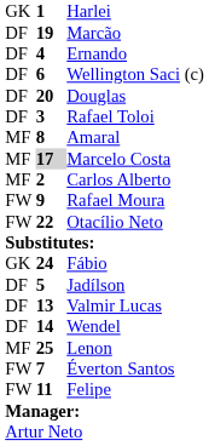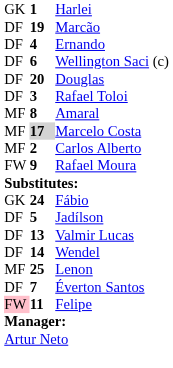- row: FW | 22 | Otacílio Neto
Éverton Santos | column 1: FW -> DF
Felipe | column 1: no background -> pink background
